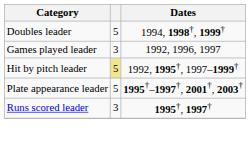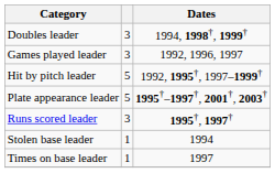Doubles leader | column 2: 5 -> 3
Hit by pitch leader | column 2: khaki background -> no background
+ row: Stolen base leader | 1 | 1994
+ row: Times on base leader | 1 | 1997
